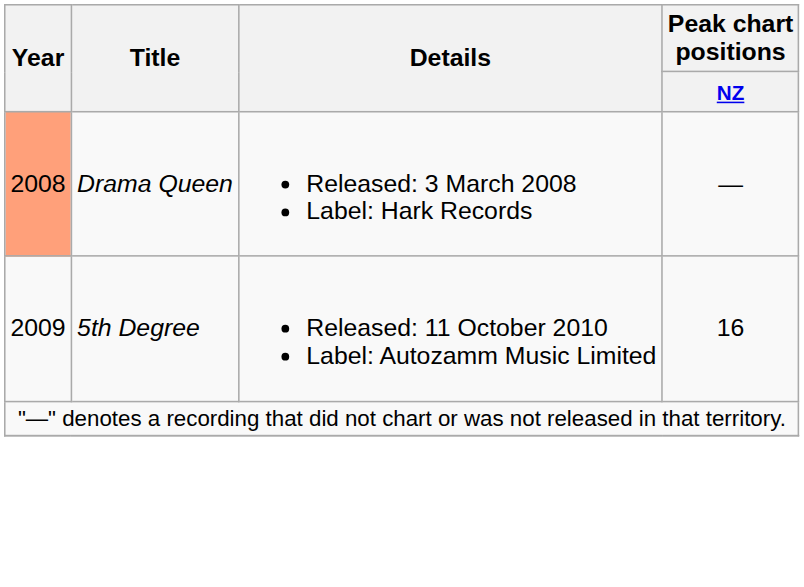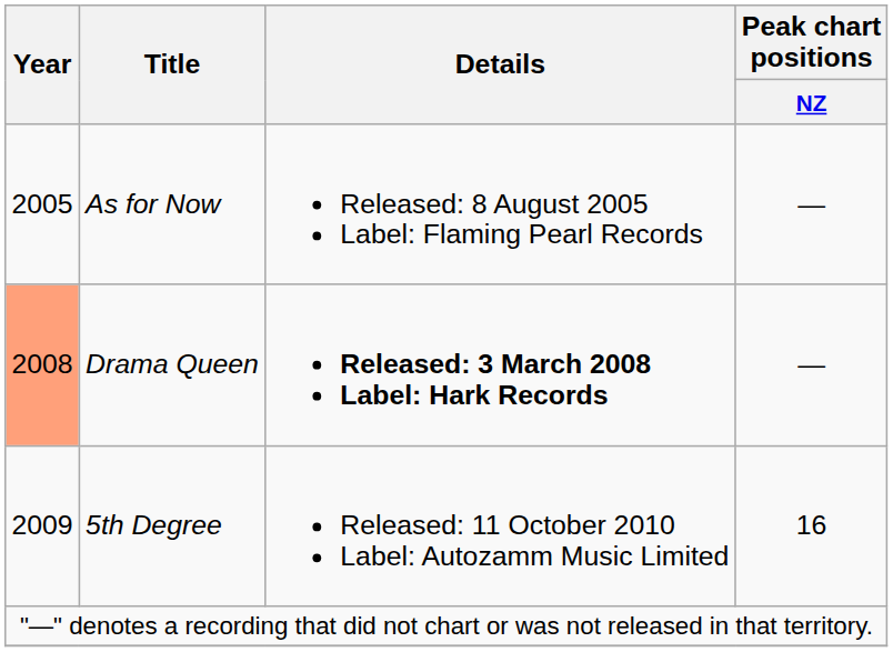+ row: 2005 | As for Now | Released: 8 August 2005 Label: Flaming Pearl Records | —
Drama Queen | Details: normal -> bold
